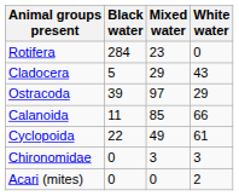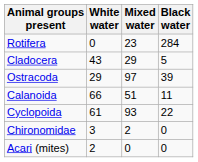columns swapped: Black water <-> White water
Calanoida | Mixed water: 85 -> 51
Cyclopoida | Mixed water: 49 -> 93
Chironomidae | Mixed water: 3 -> 2
